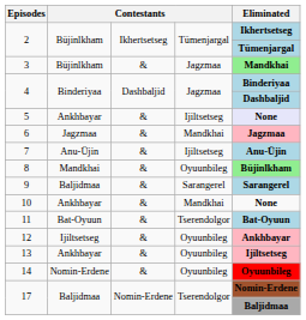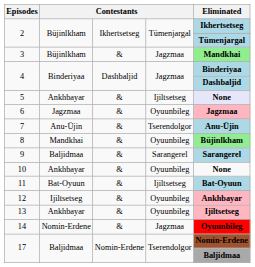6 | column 4: Mandkhai -> Oyuunbileg
7 | column 4: Ijiltsetseg -> Tserendolgor
10 | column 4: Mandkhai -> Oyuunbileg
11 | column 4: Tserendolgor -> Ijiltsetseg
14 | column 4: Oyuunbileg -> Jagzmaa
